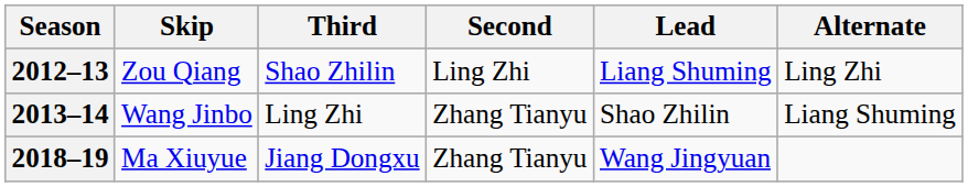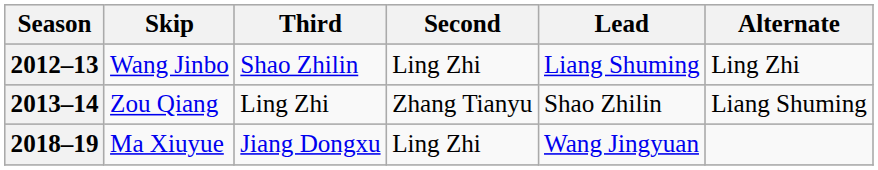2012–13 | Skip: Zou Qiang -> Wang Jinbo
2013–14 | Skip: Wang Jinbo -> Zou Qiang
2018–19 | Second: Zhang Tianyu -> Ling Zhi
